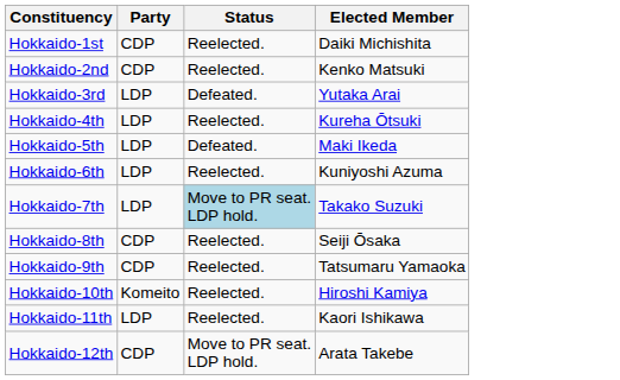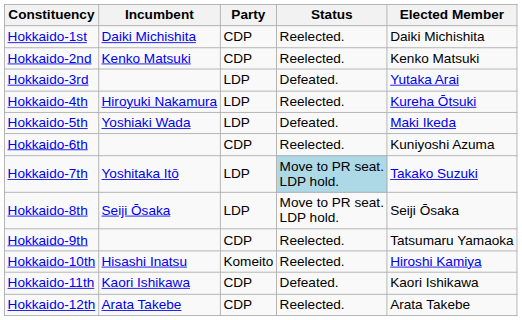+ column: Incumbent | Daiki Michishita | Kenko Matsuki | Hiroyuki Nakamura | Yoshiaki Wada | Yoshitaka Itō | Seiji Ōsaka | Hisashi Inatsu | Kaori Ishikawa | Arata Takebe
Hokkaido-6th | Party: LDP -> CDP
Hokkaido-8th | Party: CDP -> LDP
Hokkaido-8th | Status: Reelected. -> Move to PR seat. LDP hold.
Hokkaido-11th | Party: LDP -> CDP
Hokkaido-11th | Status: Reelected. -> Defeated.
Hokkaido-12th | Status: Move to PR seat. LDP hold. -> Reelected.
